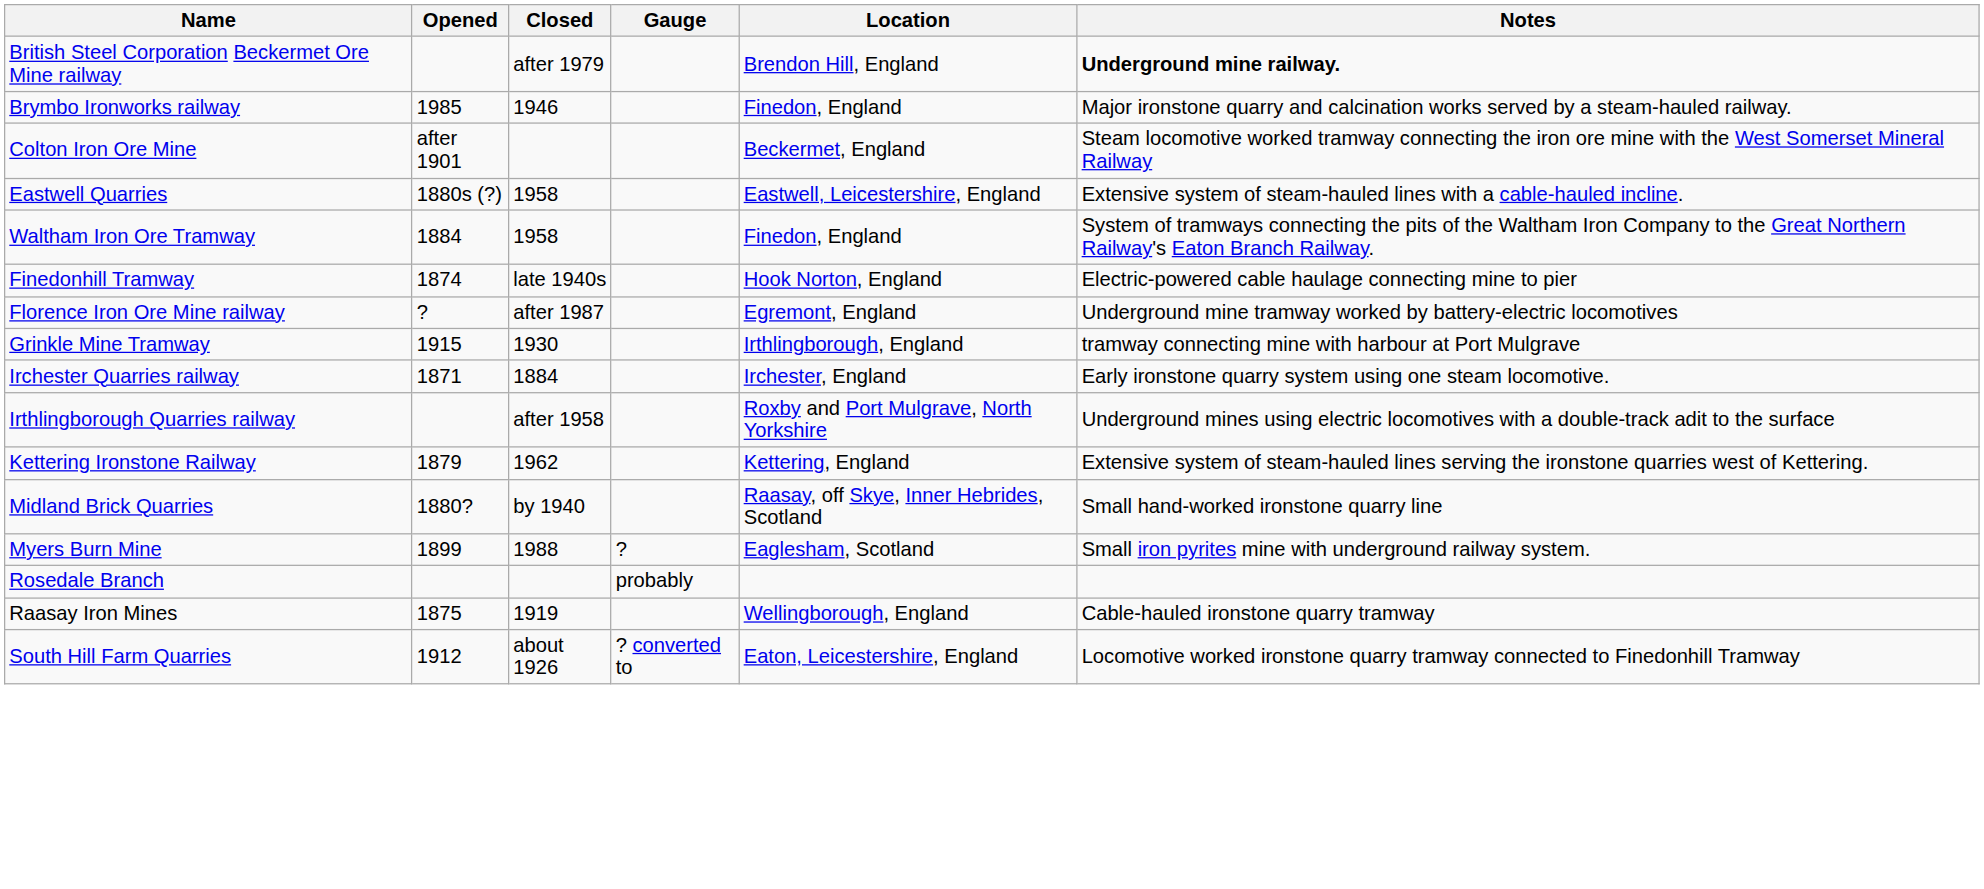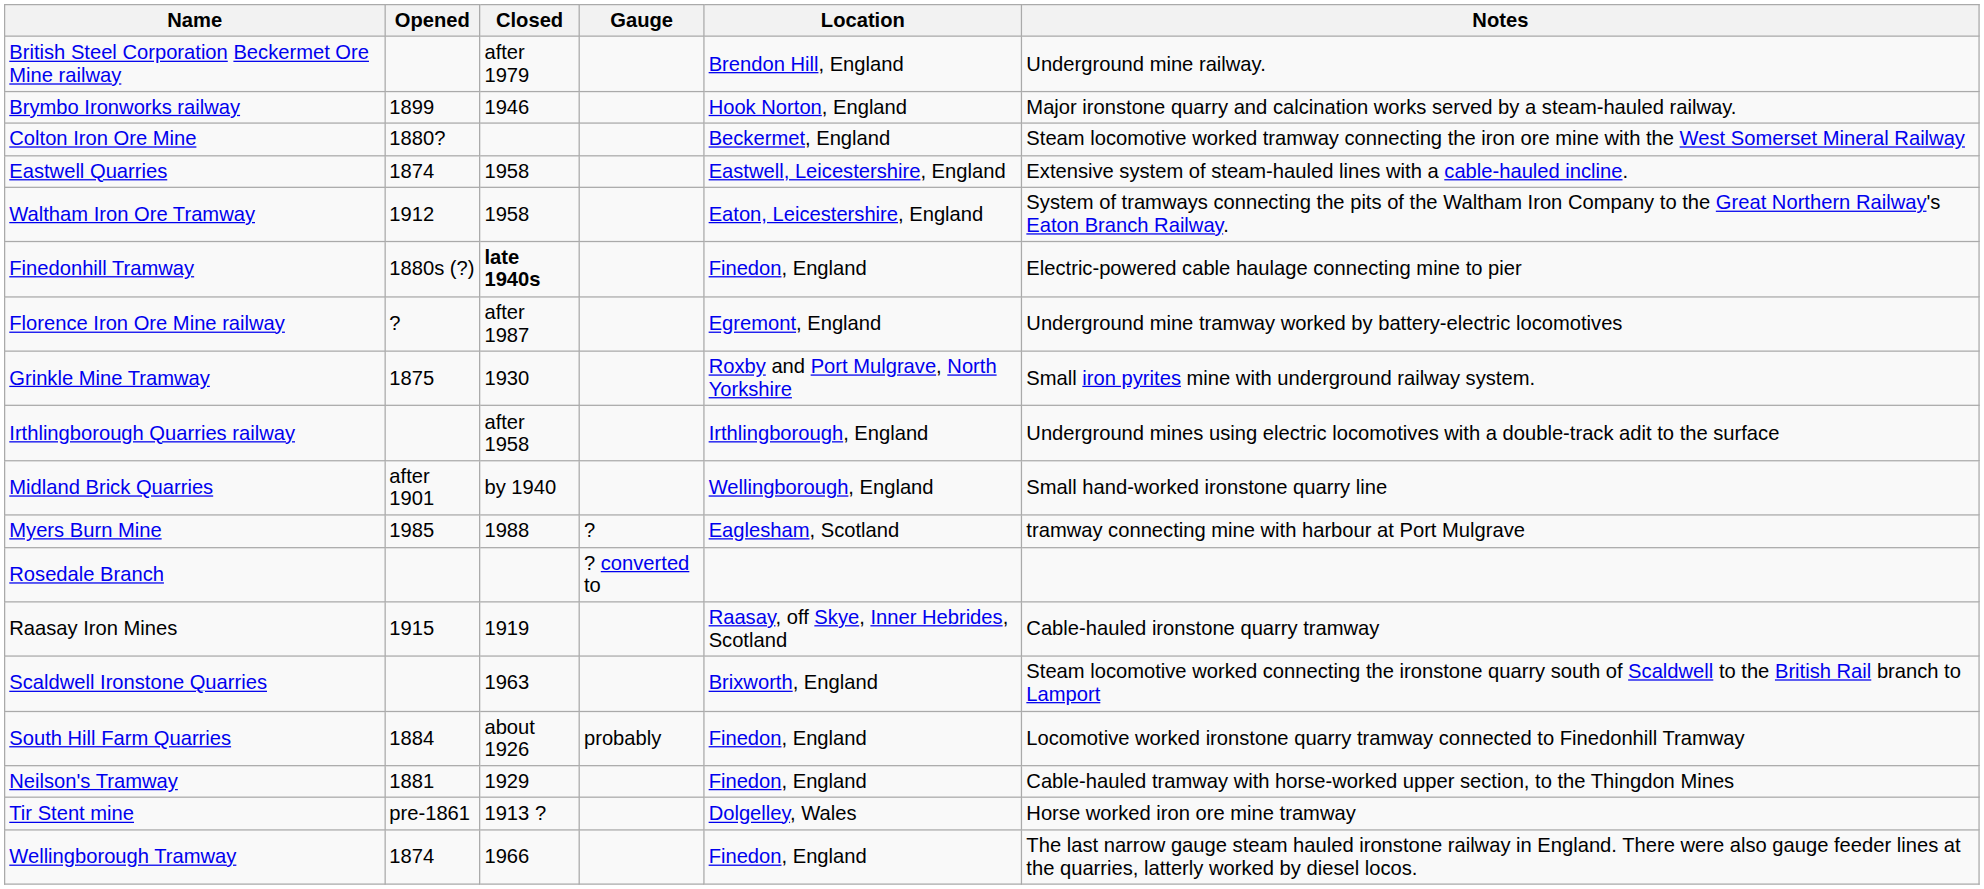British Steel Corporation Beckermet Ore Mine railway | Notes: bold -> normal
Brymbo Ironworks railway | Opened: 1985 -> 1899
Brymbo Ironworks railway | Location: Finedon, England -> Hook Norton, England
Colton Iron Ore Mine | Opened: after 1901 -> 1880?
Eastwell Quarries | Opened: 1880s (?) -> 1874
Waltham Iron Ore Tramway | Opened: 1884 -> 1912
Waltham Iron Ore Tramway | Location: Finedon, England -> Eaton, Leicestershire, England
Finedonhill Tramway | Opened: 1874 -> 1880s (?)
Finedonhill Tramway | Closed: normal -> bold
Finedonhill Tramway | Location: Hook Norton, England -> Finedon, England
Grinkle Mine Tramway | Opened: 1915 -> 1875
Grinkle Mine Tramway | Location: Irthlingborough, England -> Roxby and Port Mulgrave, North Yorkshire
Grinkle Mine Tramway | Notes: tramway connecting mine with harbour at Port Mulgrave -> Small iron pyrites mine with underground railway system.
- row: Irchester Quarries railway | 1871 | 1884 | Irchester, England | Early ironstone quarry system using one steam locomotive.
Irthlingborough Quarries railway | Location: Roxby and Port Mulgrave, North Yorkshire -> Irthlingborough, England
- row: Kettering Ironstone Railway | 1879 | 1962 | Kettering, England | Extensive system of steam-hauled lines serving the ironstone quarries west of Kettering.
Midland Brick Quarries | Opened: 1880? -> after 1901
Midland Brick Quarries | Location: Raasay, off Skye, Inner Hebrides, Scotland -> Wellingborough, England
Myers Burn Mine | Opened: 1899 -> 1985
Myers Burn Mine | Notes: Small iron pyrites mine with underground railway system. -> tramway connecting mine with harbour at Port Mulgrave
Rosedale Branch | Gauge: probably -> ? converted to
Raasay Iron Mines | Opened: 1875 -> 1915
Raasay Iron Mines | Location: Wellingborough, England -> Raasay, off Skye, Inner Hebrides, Scotland
+ row: Scaldwell Ironstone Quarries | 1963 | Brixworth, England | Steam locomotive worked connecting the ironstone quarry south of Scaldwell to the British Rail branch to Lamport
South Hill Farm Quarries | Opened: 1912 -> 1884
South Hill Farm Quarries | Gauge: ? converted to -> probably
South Hill Farm Quarries | Location: Eaton, Leicestershire, England -> Finedon, England
+ row: Neilson's Tramway | 1881 | 1929 | Finedon, England | Cable-hauled tramway with horse-worked upper section, to the Thingdon Mines
+ row: Tir Stent mine | pre-1861 | 1913 ? | Dolgelley, Wales | Horse worked iron ore mine tramway
+ row: Wellingborough Tramway | 1874 | 1966 | Finedon, England | The last narrow gauge steam hauled ironstone railway in England. There were also gauge feeder lines at the quarries, latterly worked by diesel locos.
